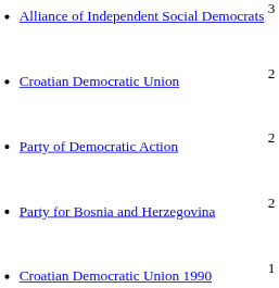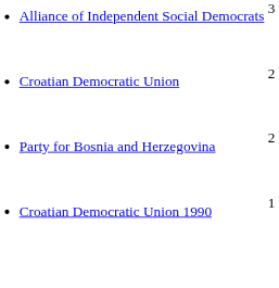- row: Party of Democratic Action | 2
